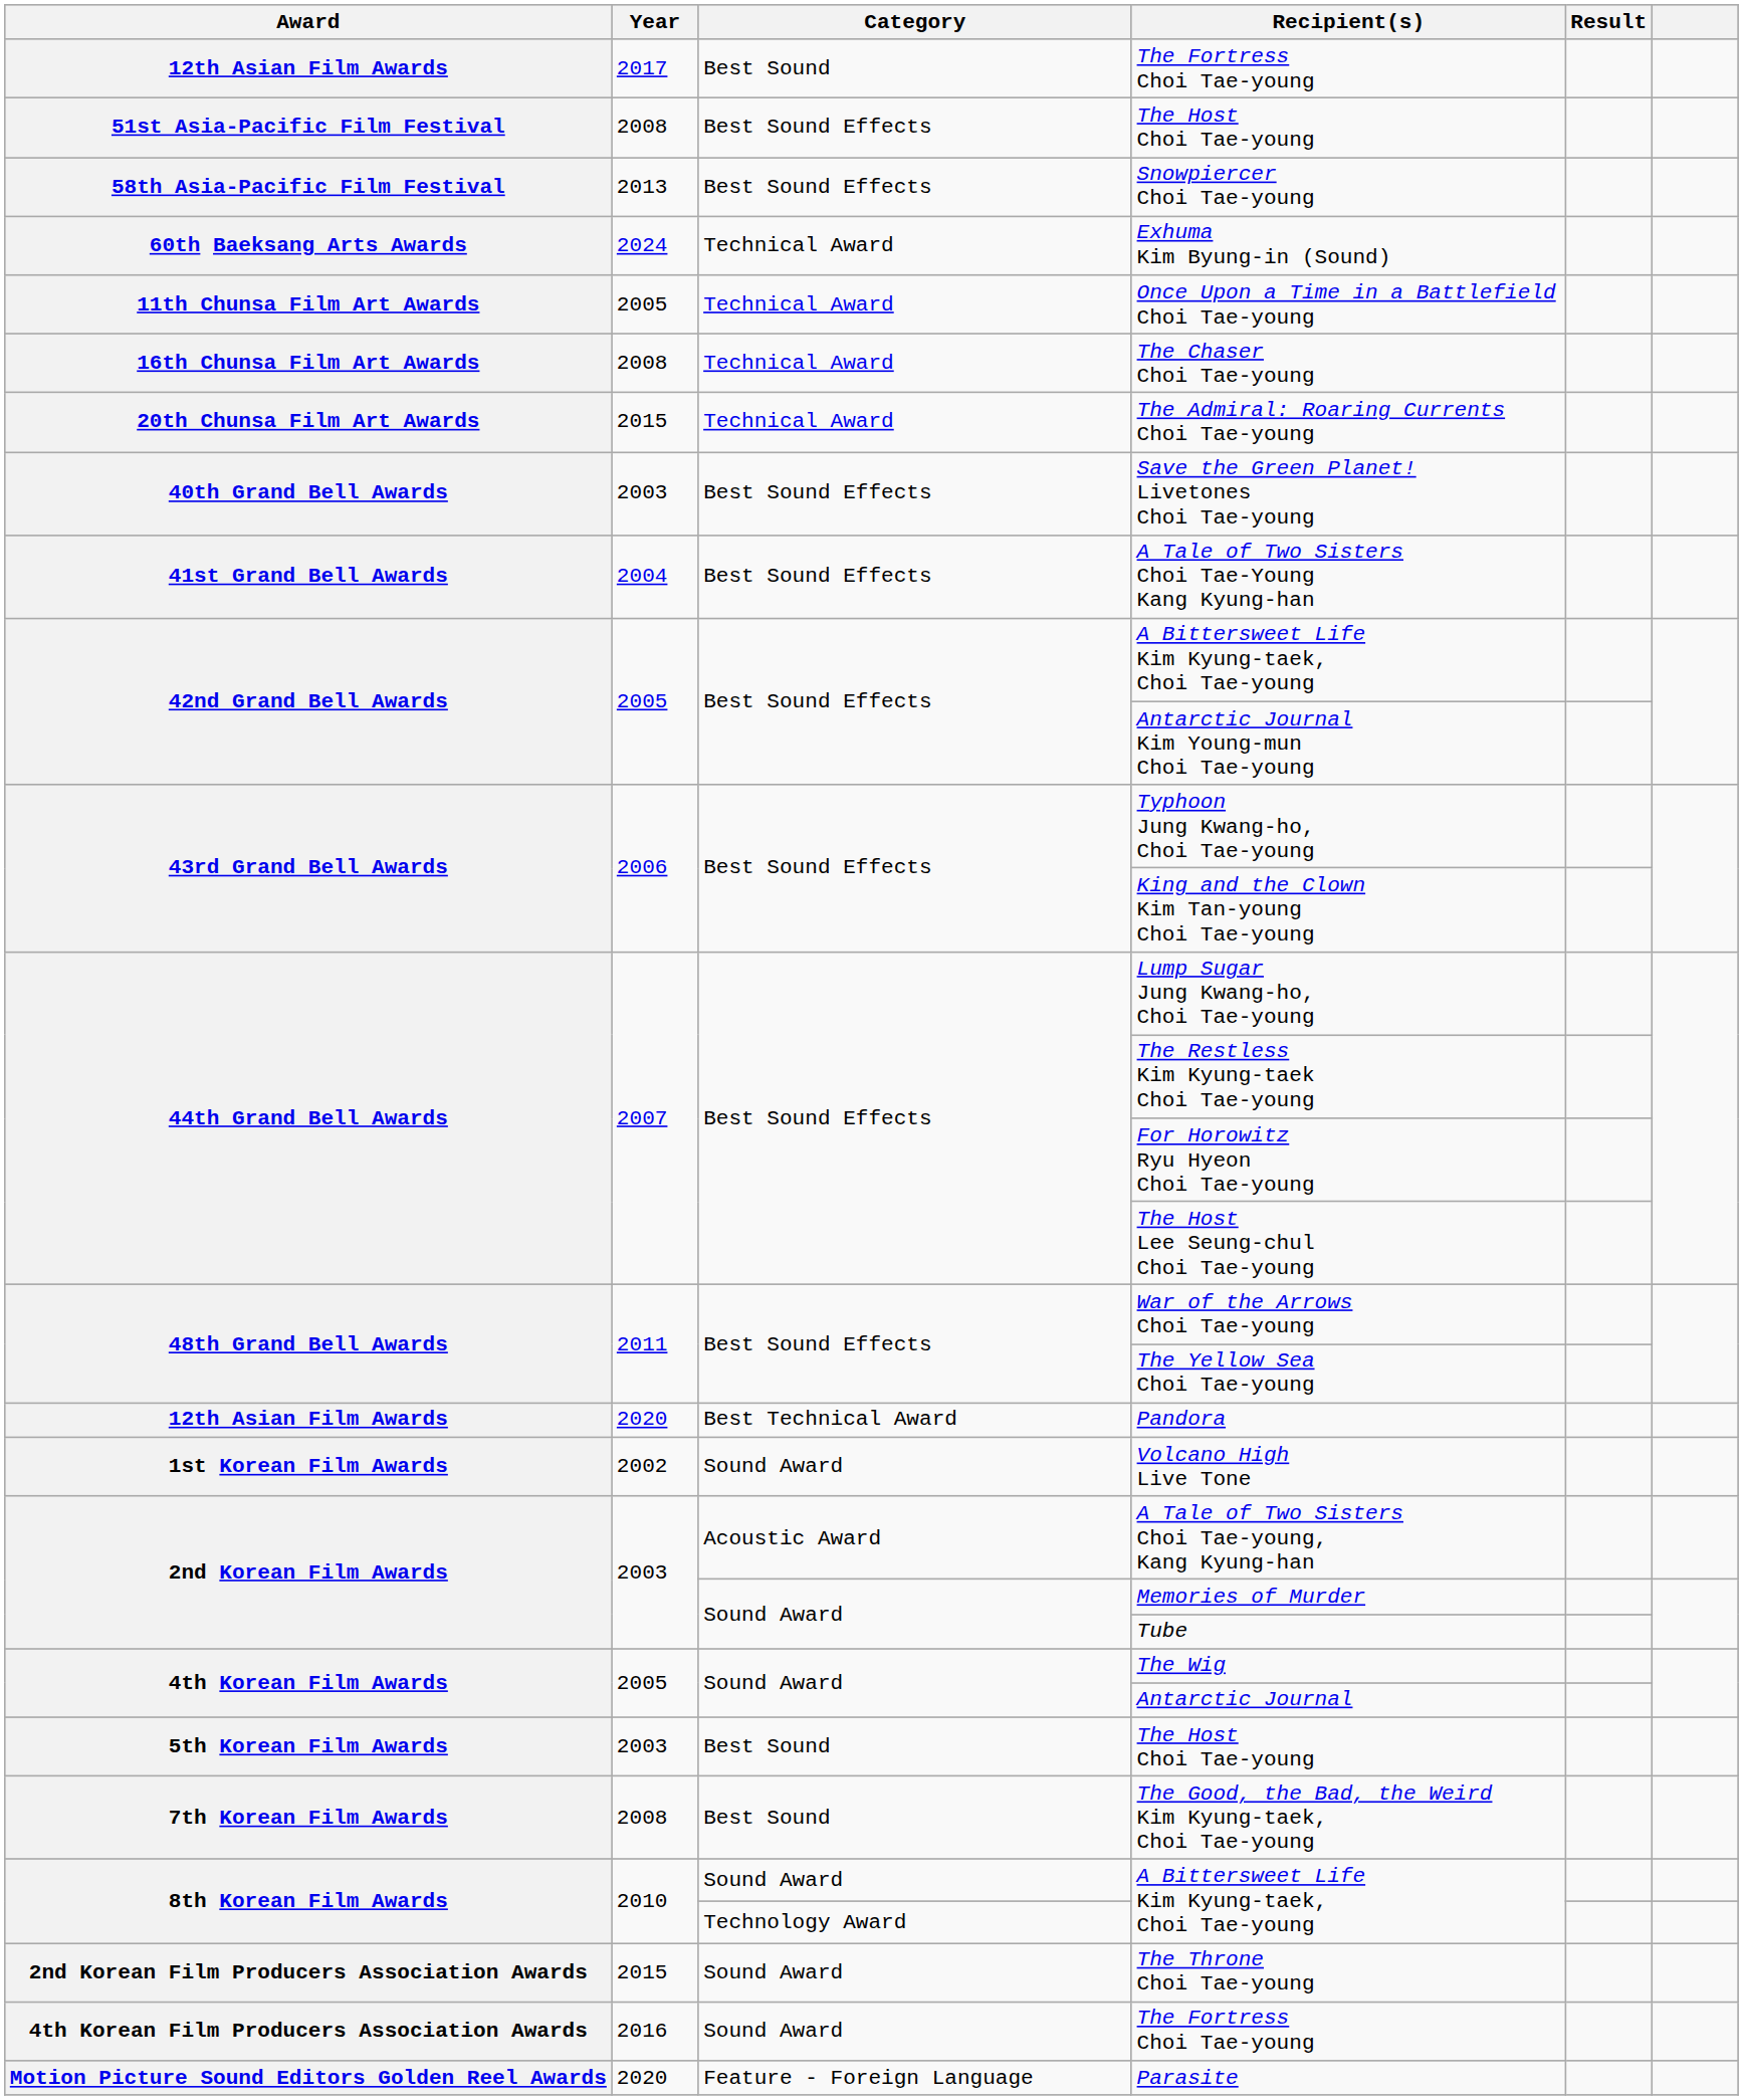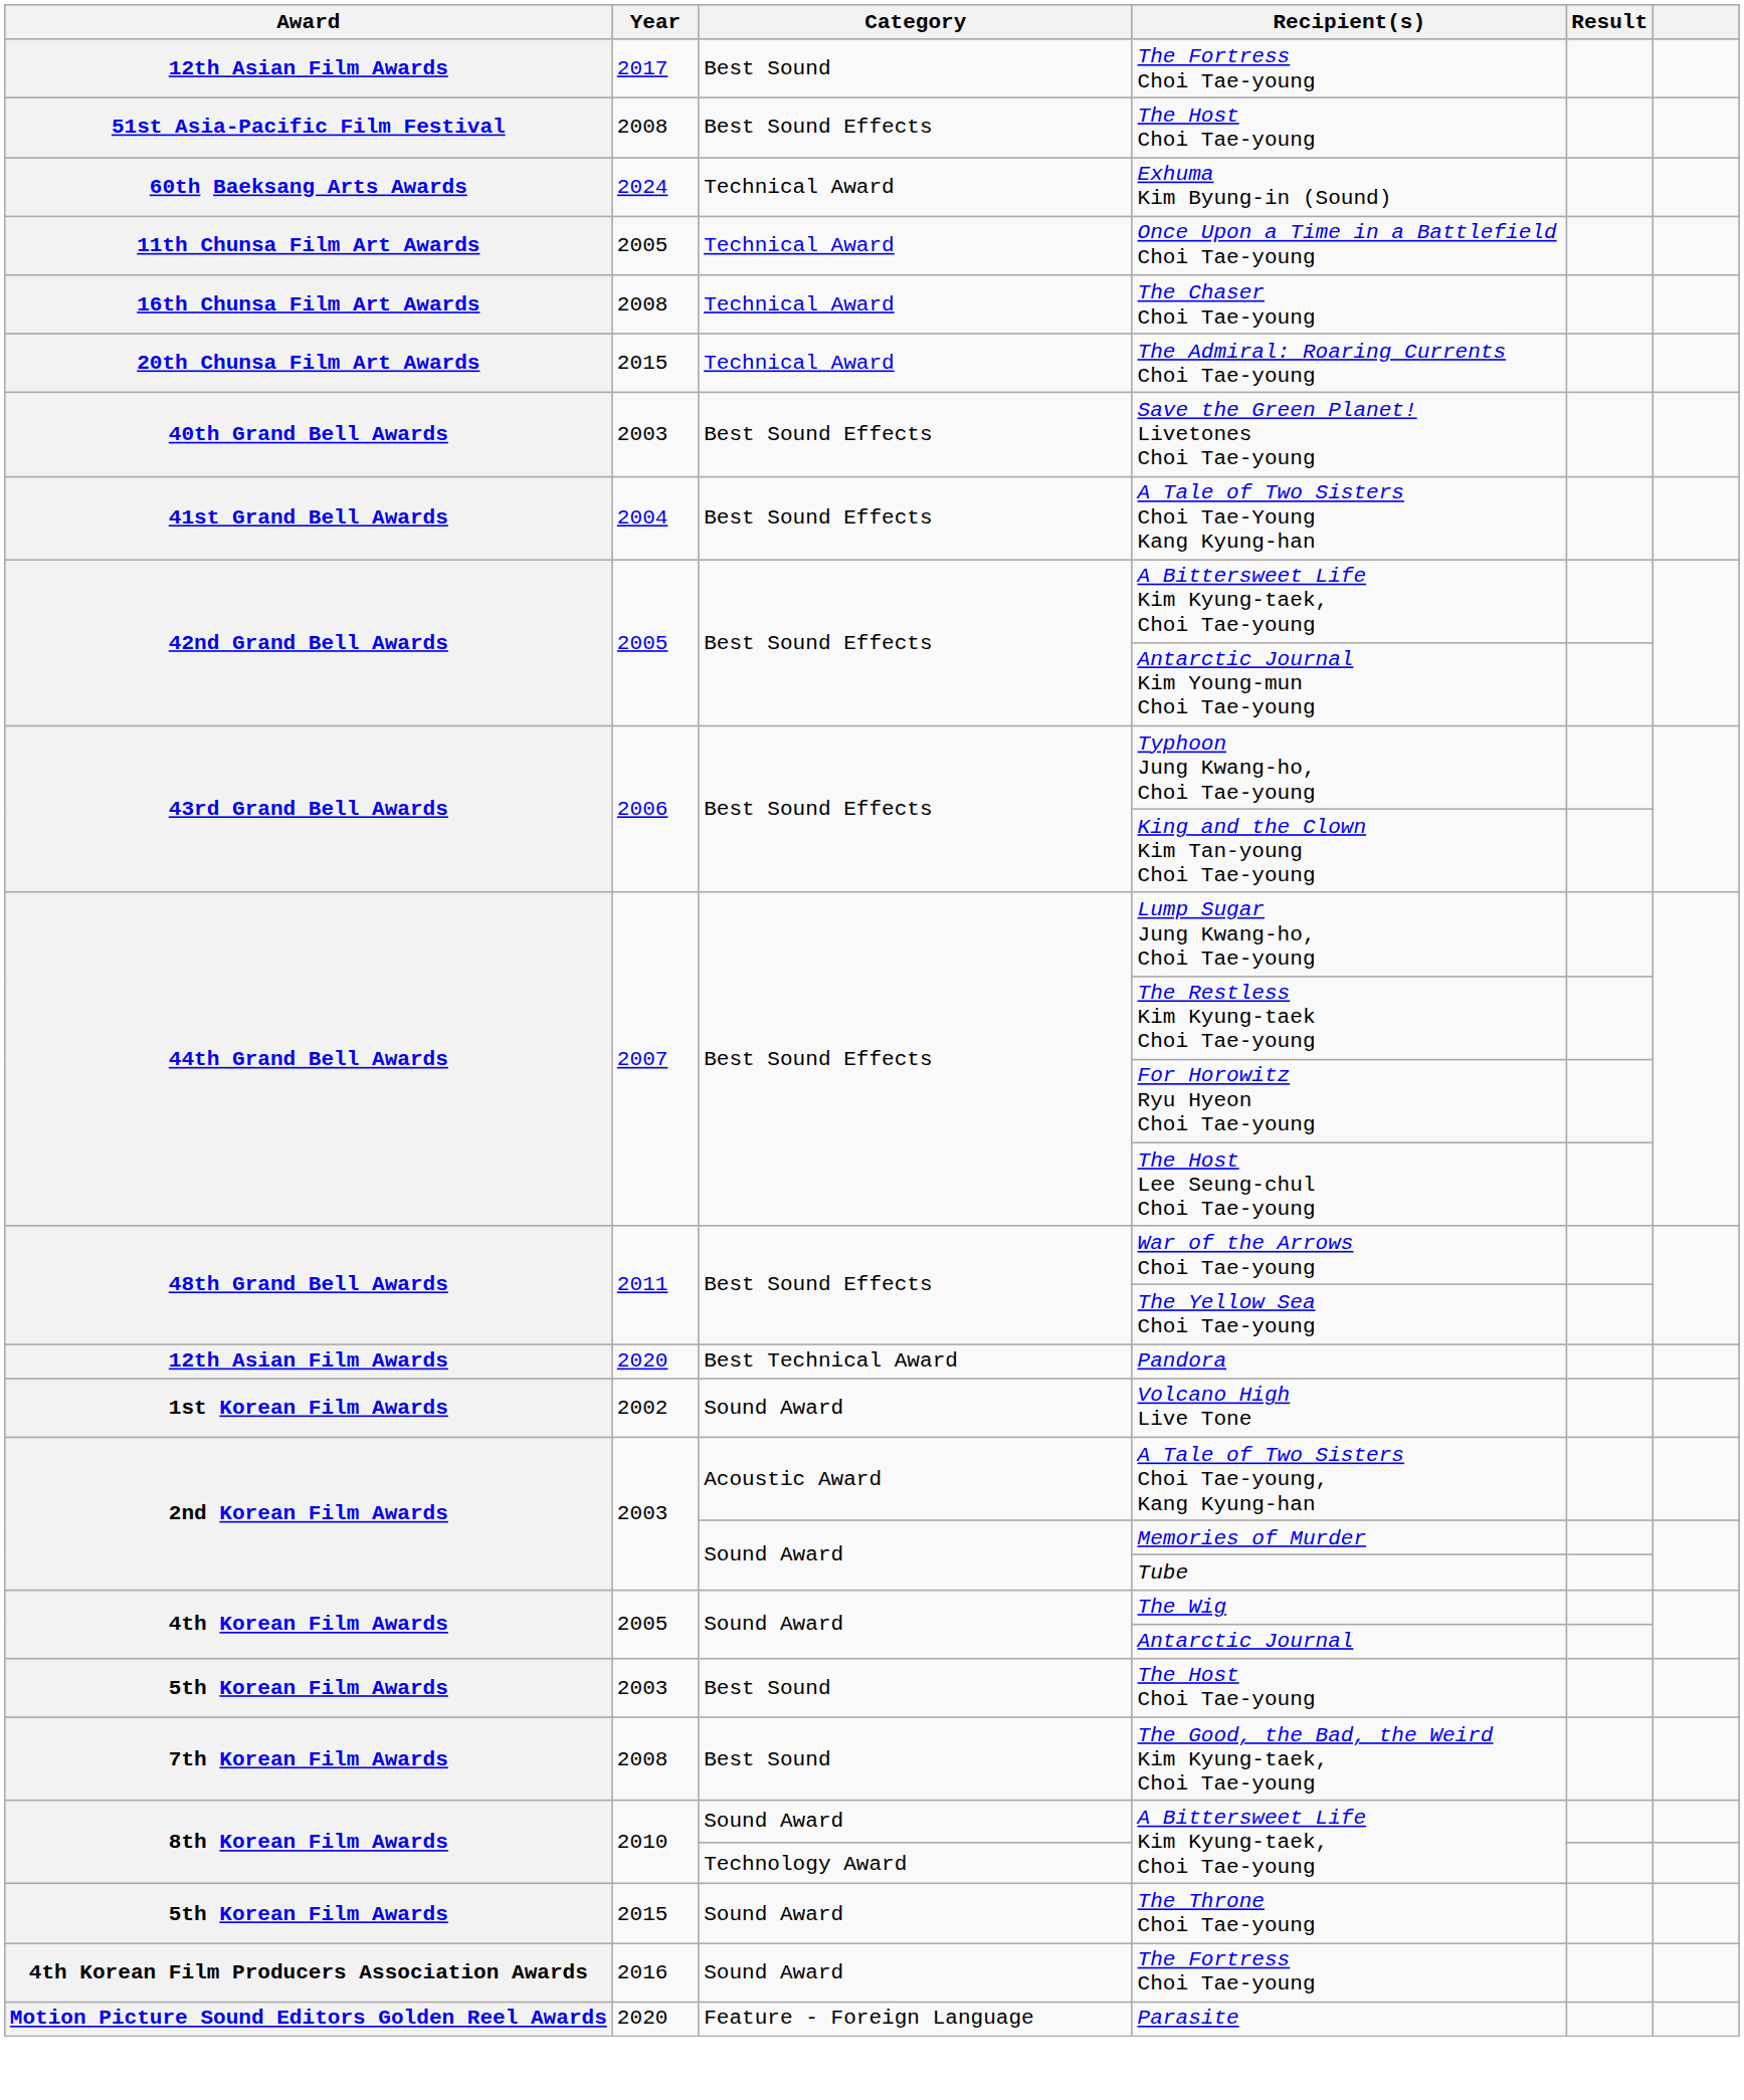- row: 58th Asia-Pacific Film Festival | 2013 | Best Sound Effects | Snowpiercer Choi Tae-young
The Throne Choi Tae-young | Award: 2nd Korean Film Producers Association Awards -> 5th Korean Film Awards
